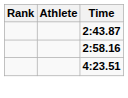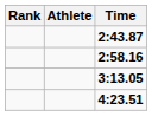+ row: 3:13.05
